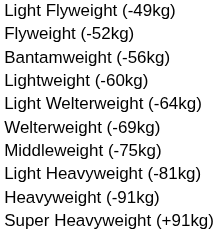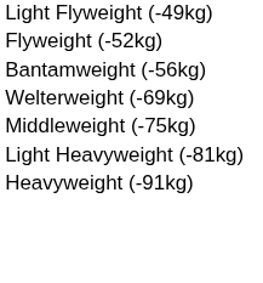- row: Lightweight (-60kg)
- row: Light Welterweight (-64kg)
- row: Super Heavyweight (+91kg)
